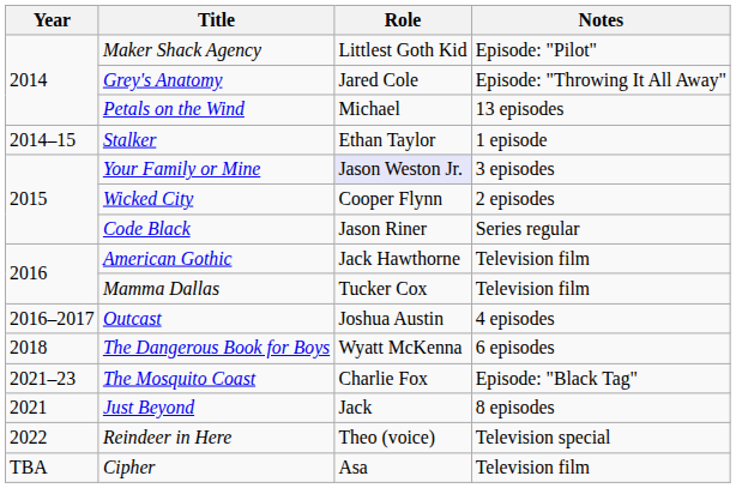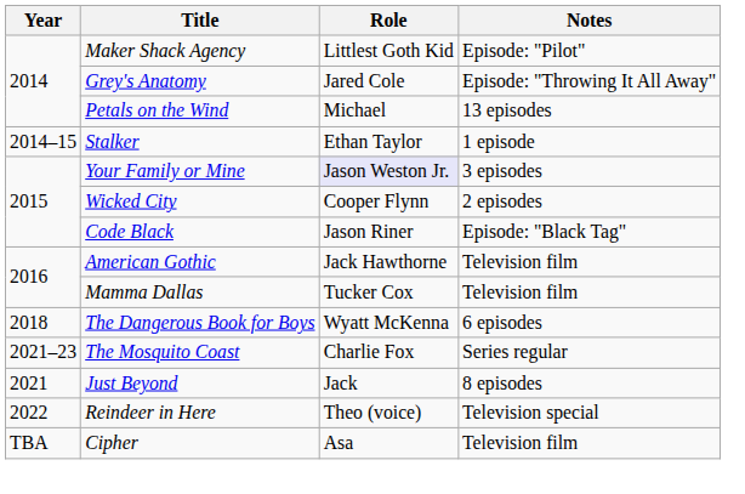Code Black | Notes: Series regular -> Episode: "Black Tag"
- row: 2016–2017 | Outcast | Joshua Austin | 4 episodes
The Mosquito Coast | Notes: Episode: "Black Tag" -> Series regular
